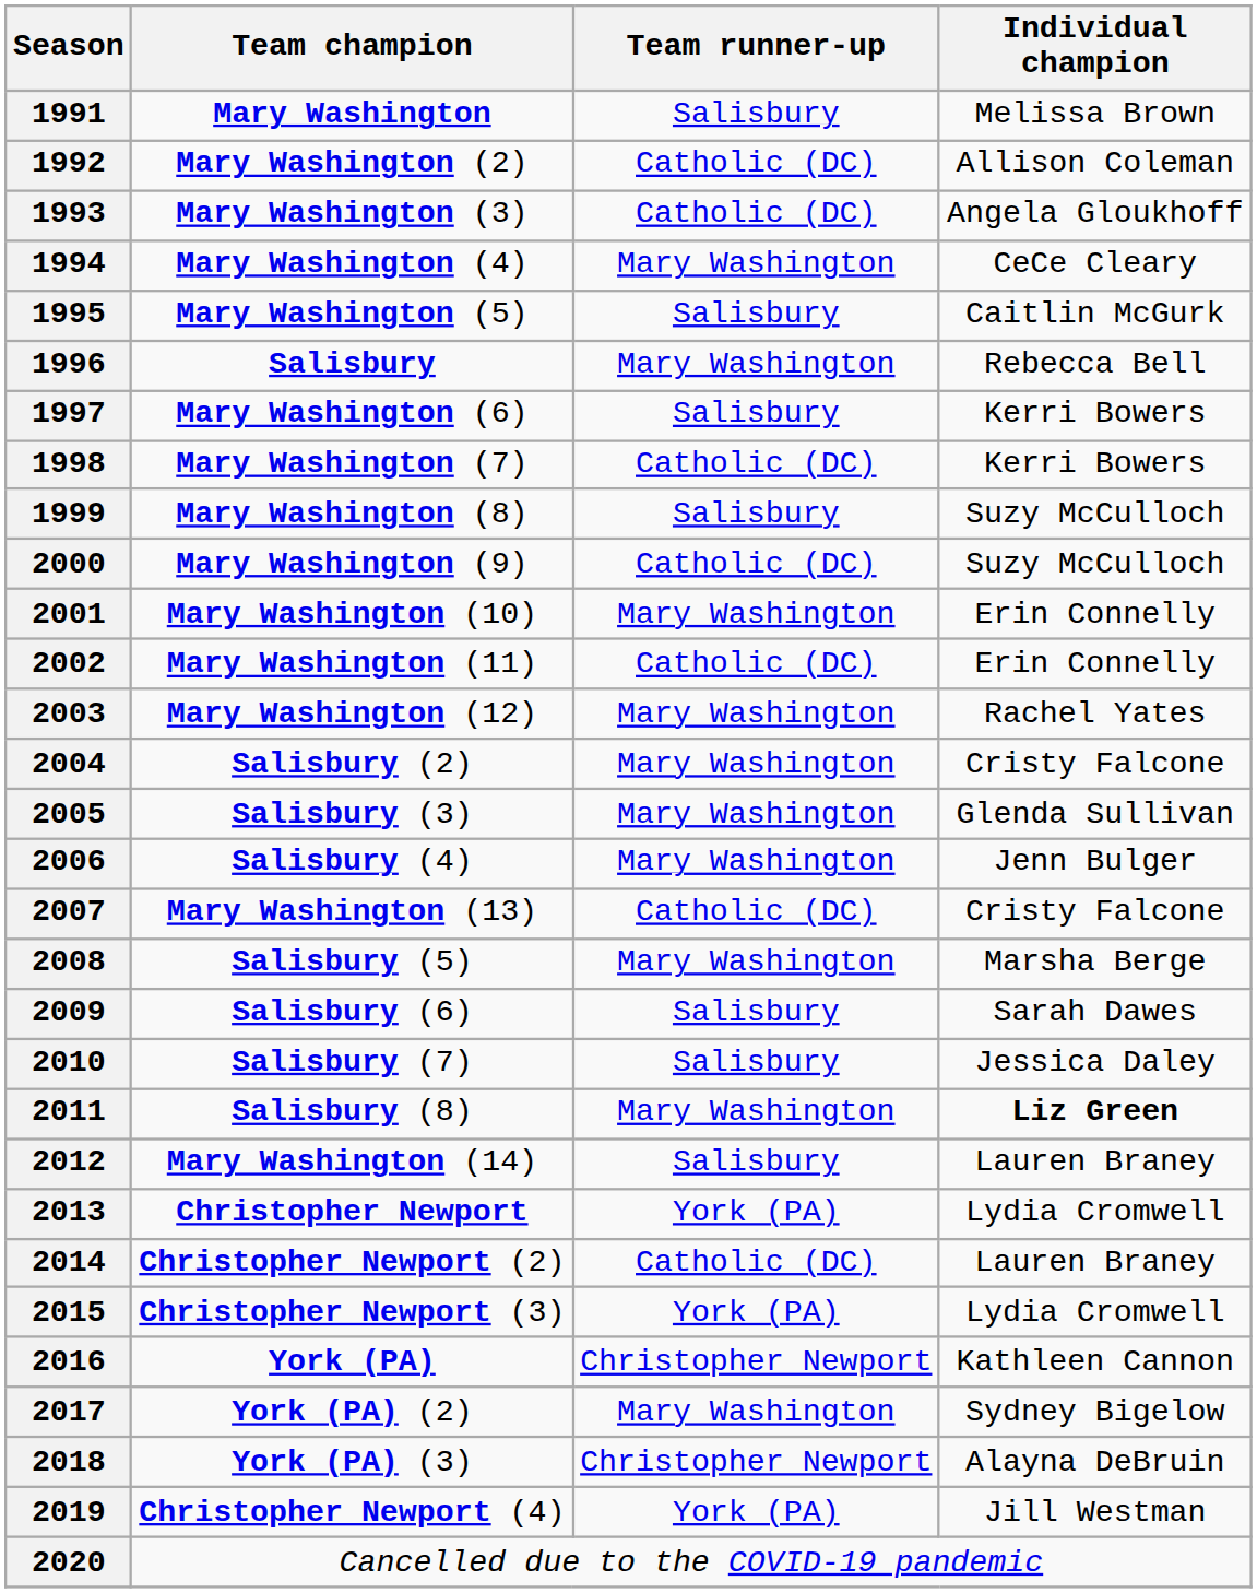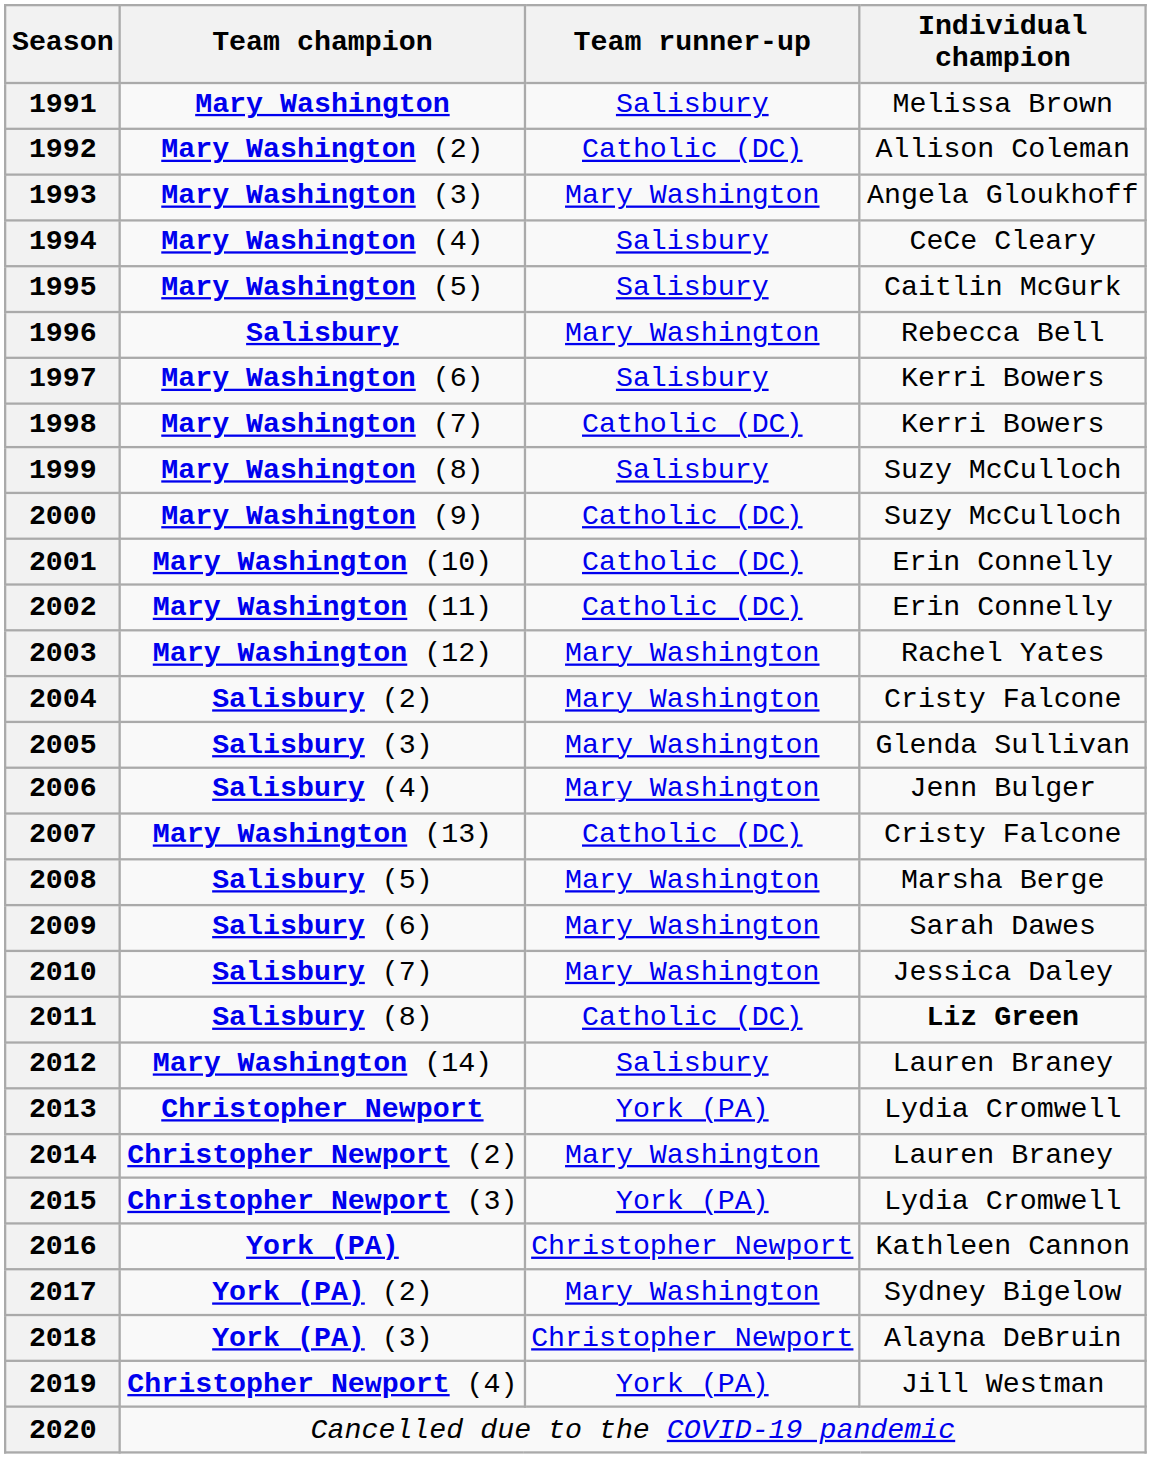1993 | Team runner-up: Catholic (DC) -> Mary Washington
1994 | Team runner-up: Mary Washington -> Salisbury
2001 | Team runner-up: Mary Washington -> Catholic (DC)
2009 | Team runner-up: Salisbury -> Mary Washington
2010 | Team runner-up: Salisbury -> Mary Washington
2011 | Team runner-up: Mary Washington -> Catholic (DC)
2014 | Team runner-up: Catholic (DC) -> Mary Washington
